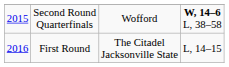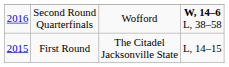Second Round Quarterfinals | column 1: 2015 -> 2016
First Round | column 1: 2016 -> 2015
